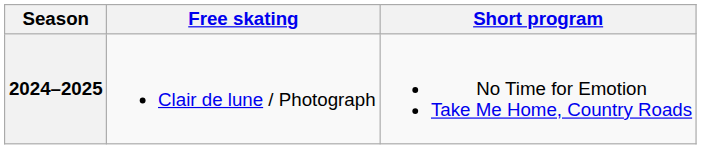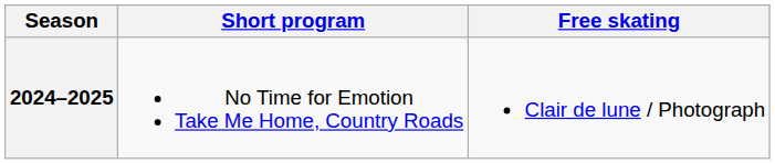columns swapped: Short program <-> Free skating
